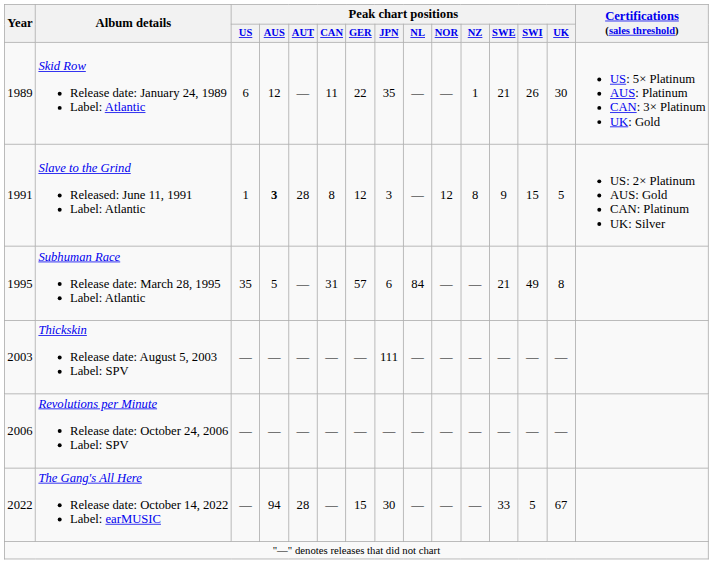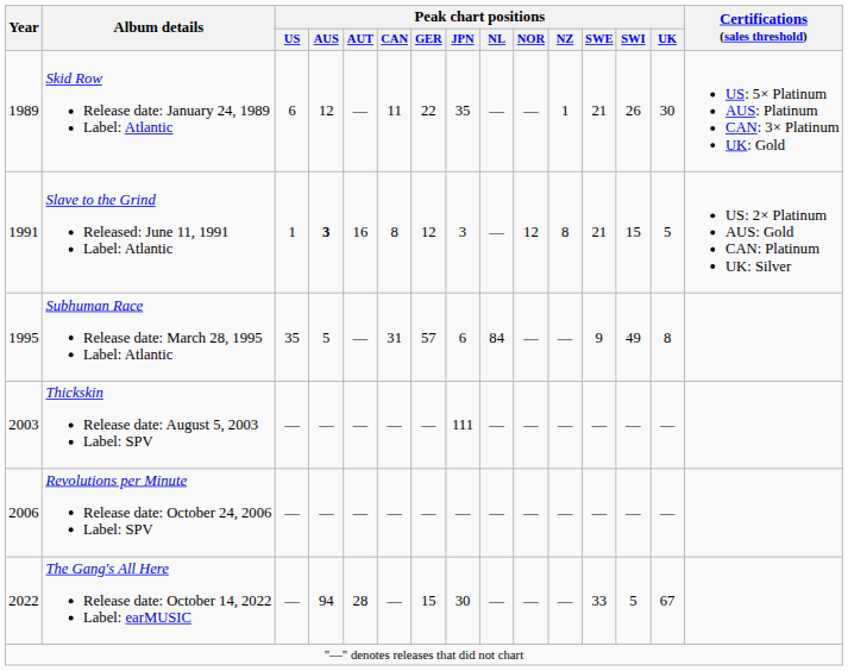Slave to the Grind Released: June 11, 1991 Label: Atlantic | Peak chart positions / AUT: 28 -> 16
Slave to the Grind Released: June 11, 1991 Label: Atlantic | Peak chart positions / SWE: 9 -> 21
Subhuman Race Release date: March 28, 1995 Label: Atlantic | Peak chart positions / SWE: 21 -> 9
